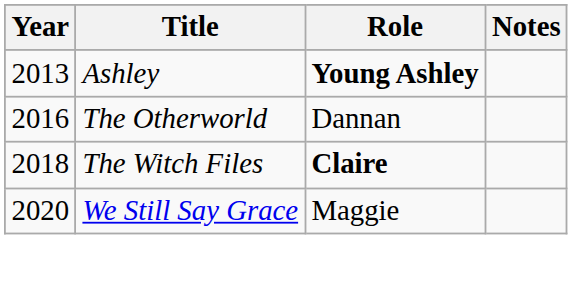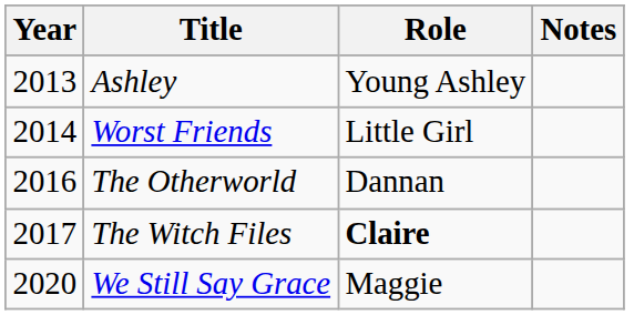Ashley | Role: bold -> normal
+ row: 2014 | Worst Friends | Little Girl
The Witch Files | Year: 2018 -> 2017
